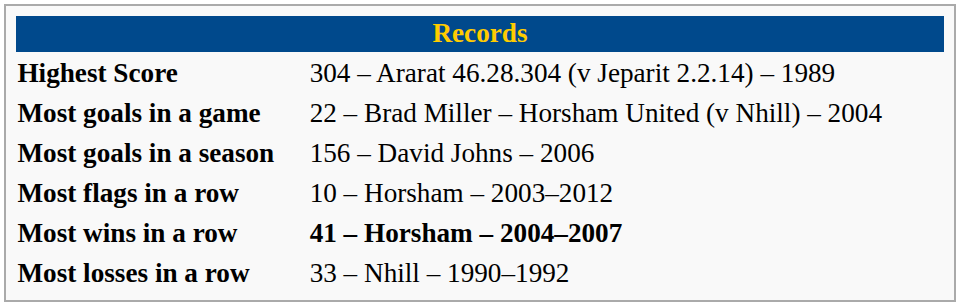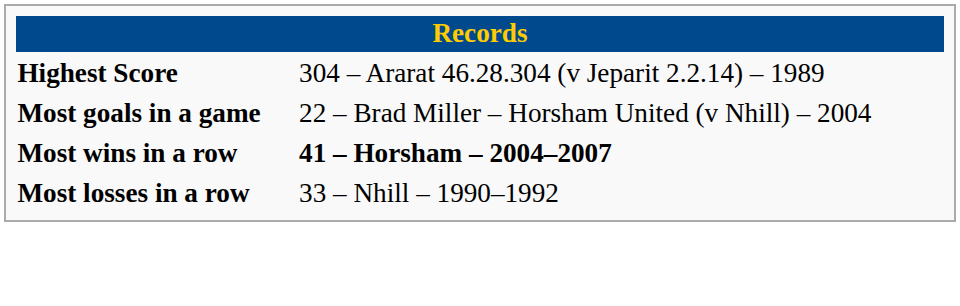- row: Most goals in a season | 156 – David Johns – 2006
- row: Most flags in a row | 10 – Horsham – 2003–2012
